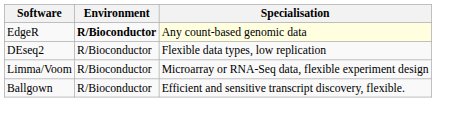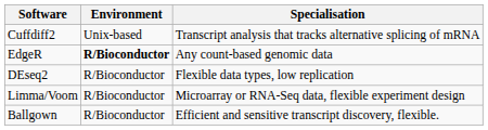+ row: Cuffdiff2 | Unix-based | Transcript analysis that tracks alternative splicing of mRNA
EdgeR | Specialisation: lightyellow background -> no background
